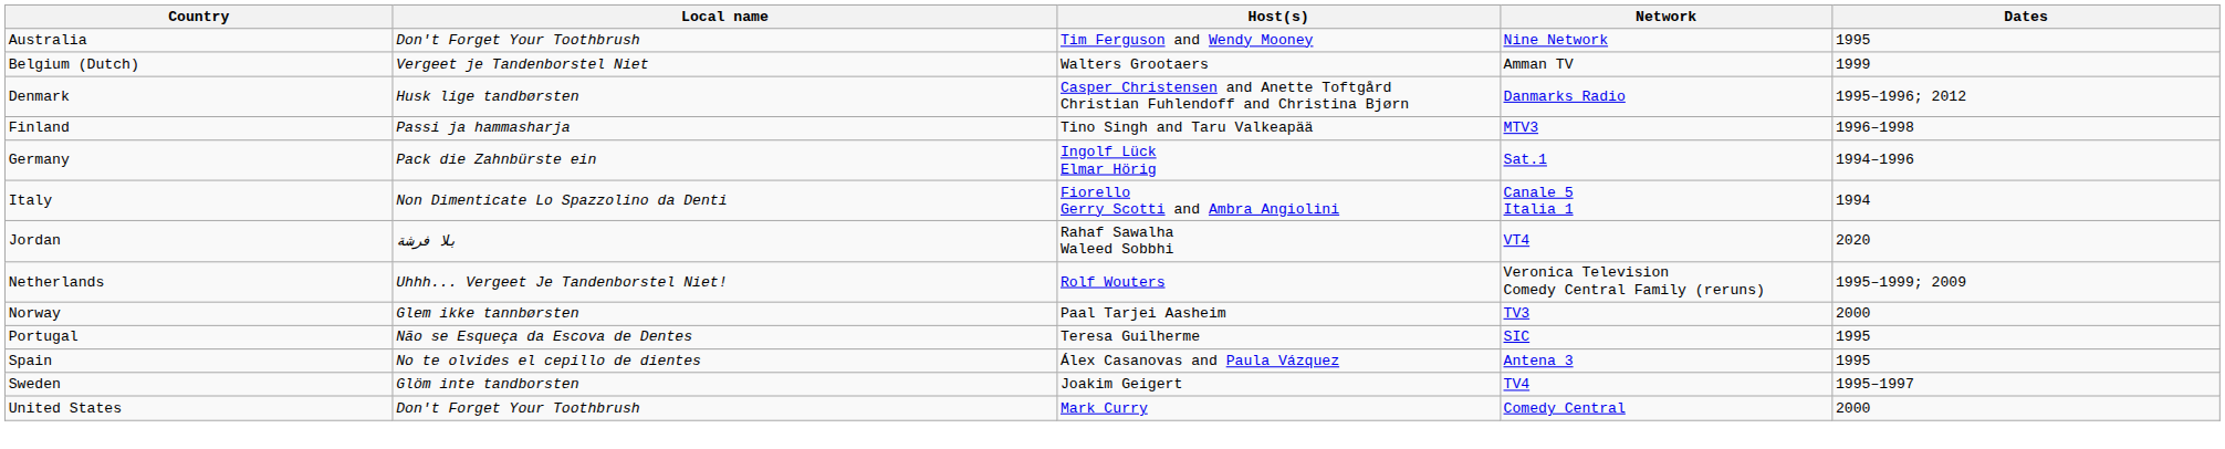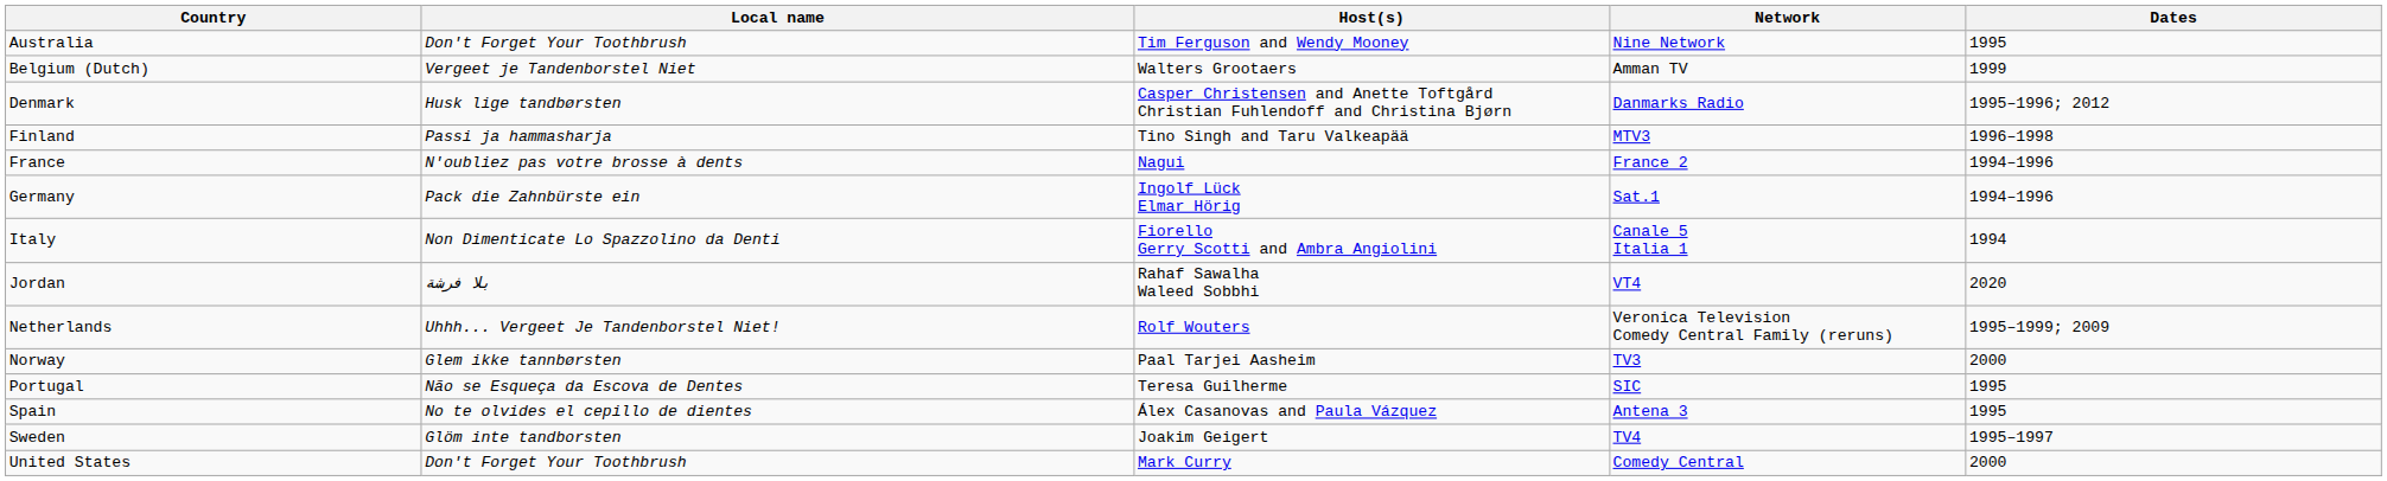+ row: France | N'oubliez pas votre brosse à dents | Nagui | France 2 | 1994–1996
